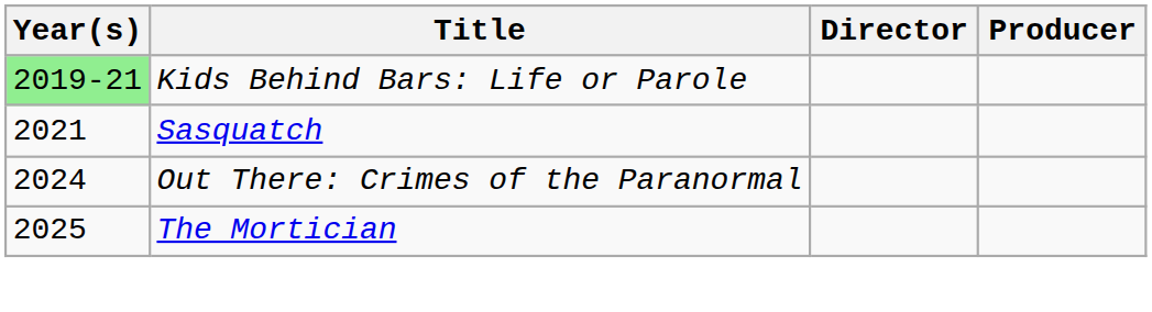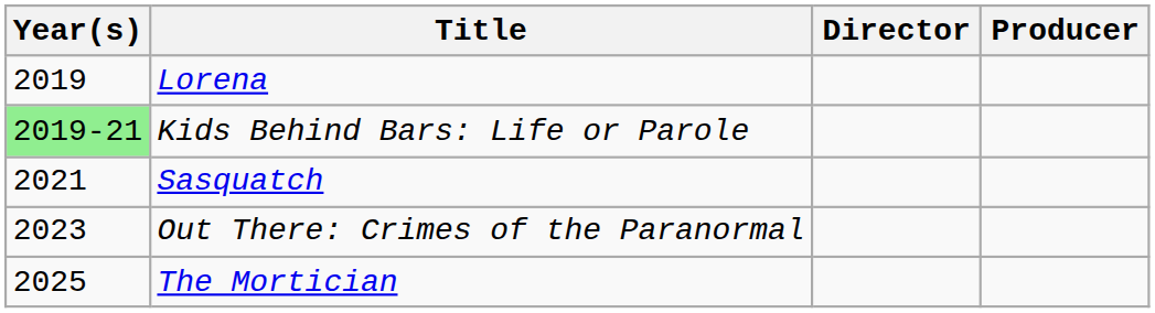+ row: 2019 | Lorena
Out There: Crimes of the Paranormal | Year(s): 2024 -> 2023
